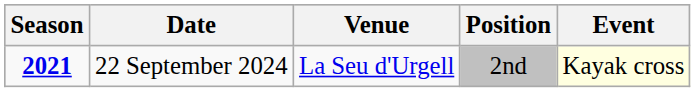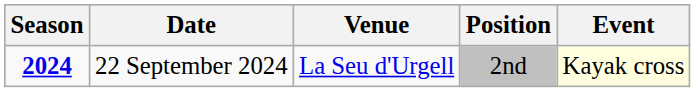22 September 2024 | Season: 2021 -> 2024
